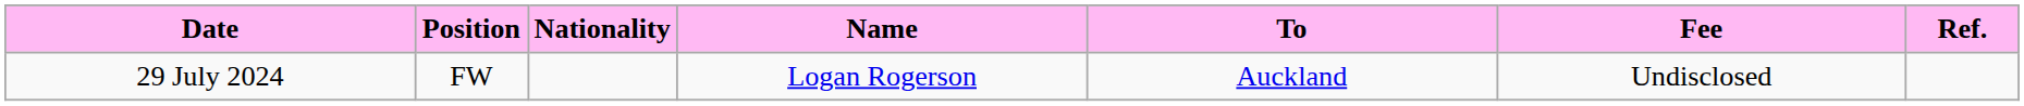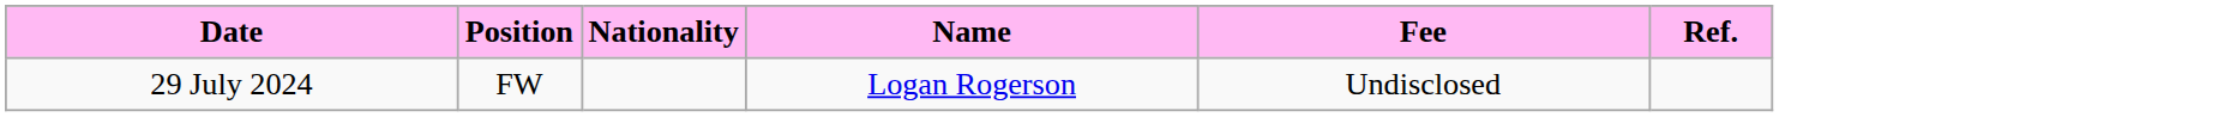- column: To | Auckland
